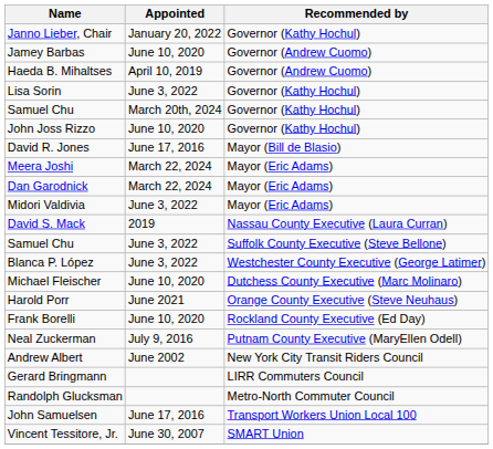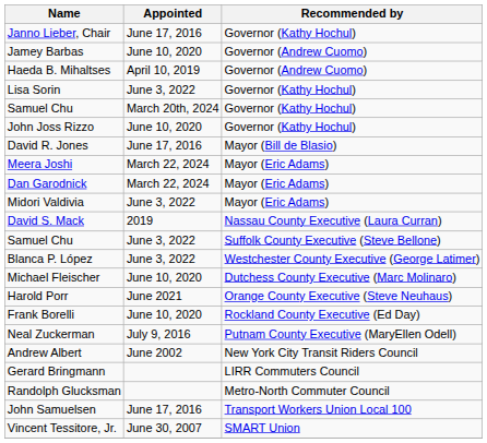Janno Lieber, Chair | Appointed: January 20, 2022 -> June 17, 2016
